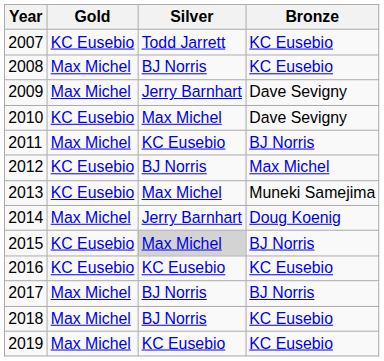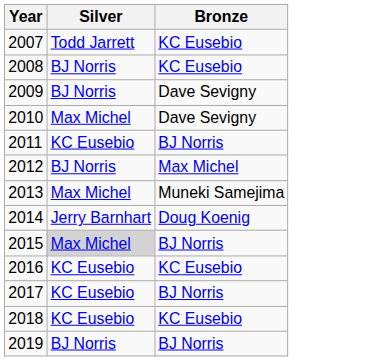- column: Gold | KC Eusebio | Max Michel | Max Michel | KC Eusebio | Max Michel | KC Eusebio | KC Eusebio | Max Michel | KC Eusebio | KC Eusebio | Max Michel | Max Michel | Max Michel
2009 | Silver: Jerry Barnhart -> BJ Norris
2017 | Silver: BJ Norris -> KC Eusebio
2018 | Silver: BJ Norris -> KC Eusebio
2019 | Silver: KC Eusebio -> BJ Norris
2019 | Bronze: KC Eusebio -> BJ Norris
